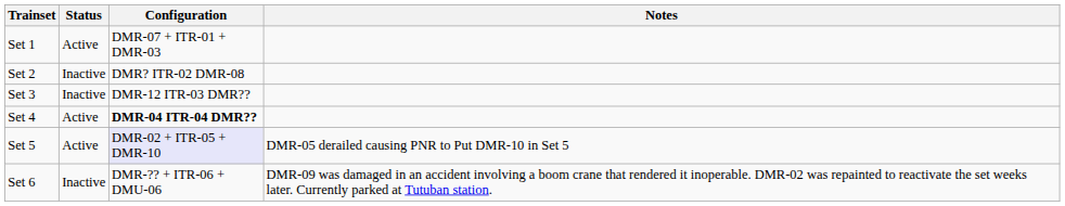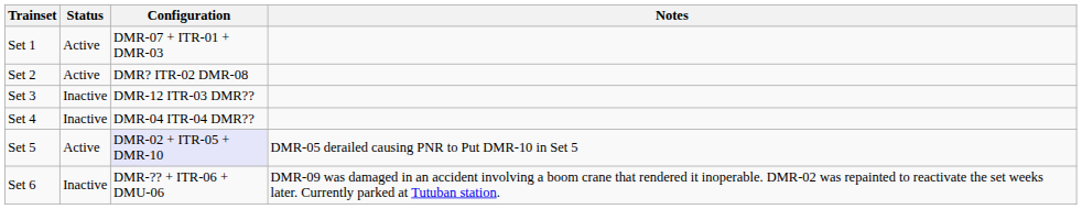Set 2 | Status: Inactive -> Active
Set 4 | Status: Active -> Inactive
Set 4 | Configuration: bold -> normal
